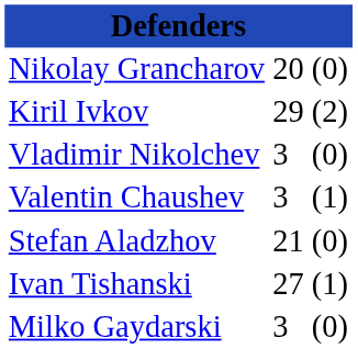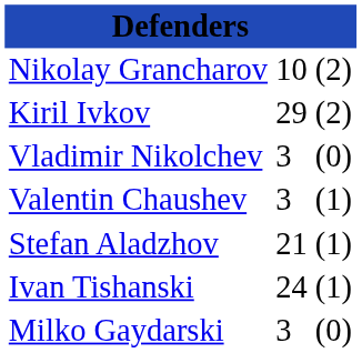Nikolay Grancharov | column 2: 20 -> 10
Nikolay Grancharov | column 3: (0) -> (2)
Stefan Aladzhov | column 3: (0) -> (1)
Ivan Tishanski | column 2: 27 -> 24
